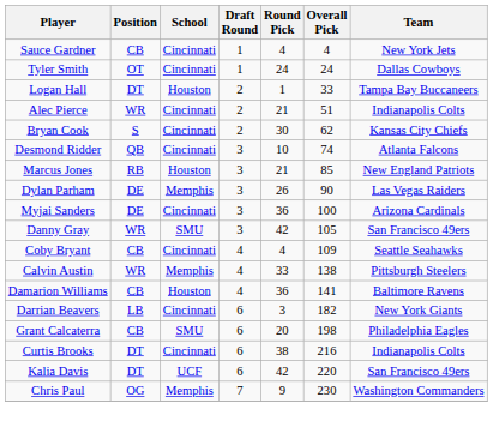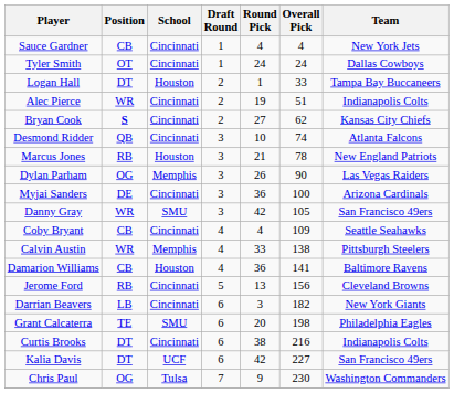Alec Pierce | Round Pick: 21 -> 19
Bryan Cook | Position: normal -> bold
Bryan Cook | Round Pick: 30 -> 27
Marcus Jones | Overall Pick: 85 -> 78
Dylan Parham | Position: DE -> OG
+ row: Jerome Ford | RB | Cincinnati | 5 | 13 | 156 | Cleveland Browns
Grant Calcaterra | Position: CB -> TE
Kalia Davis | Overall Pick: 220 -> 227
Chris Paul | School: Memphis -> Tulsa
